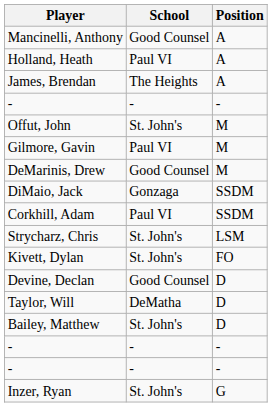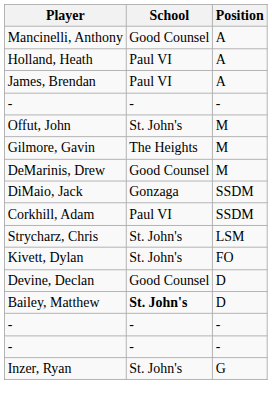James, Brendan | School: The Heights -> Paul VI
Gilmore, Gavin | School: Paul VI -> The Heights
- row: Taylor, Will | DeMatha | D
Bailey, Matthew | School: normal -> bold
